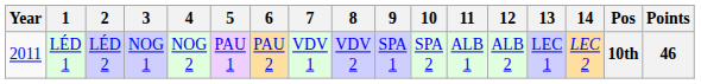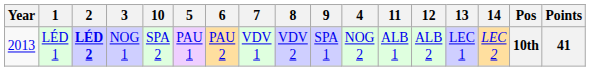columns swapped: 4 <-> 10
LÉD 1 | Year: 2011 -> 2013
LÉD 1 | 2: normal -> bold
LÉD 1 | Points: 46 -> 41
